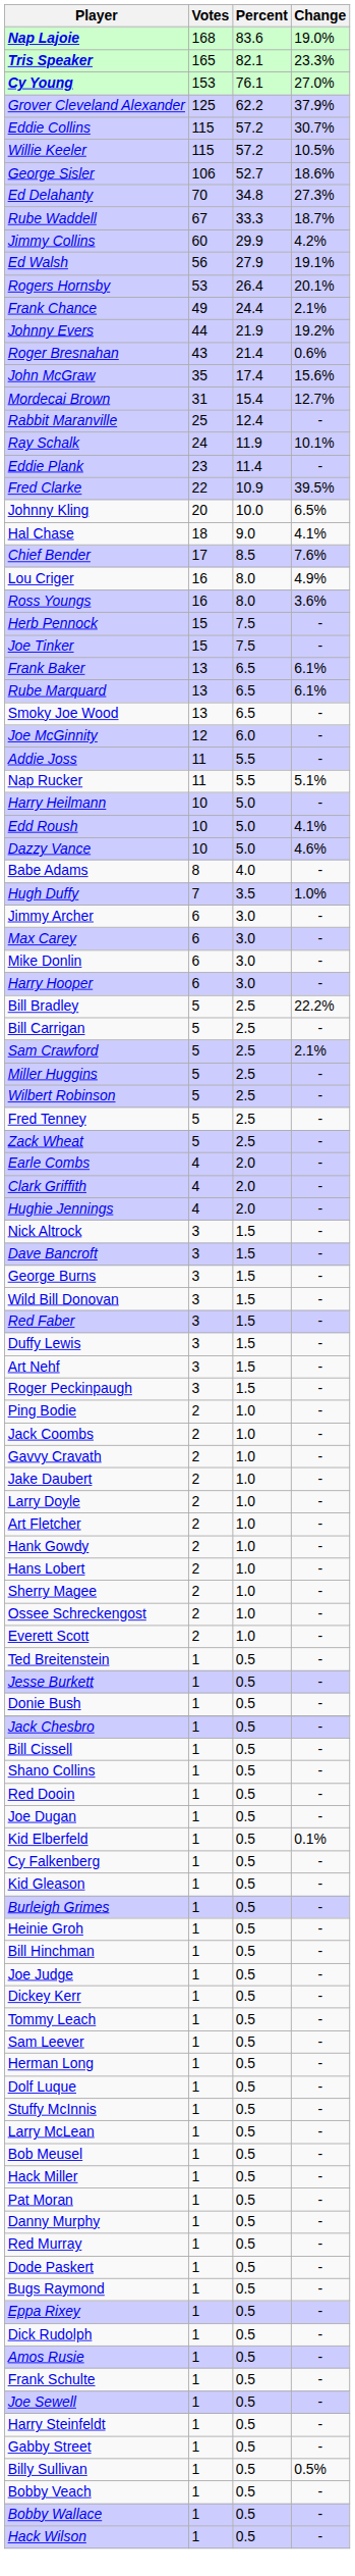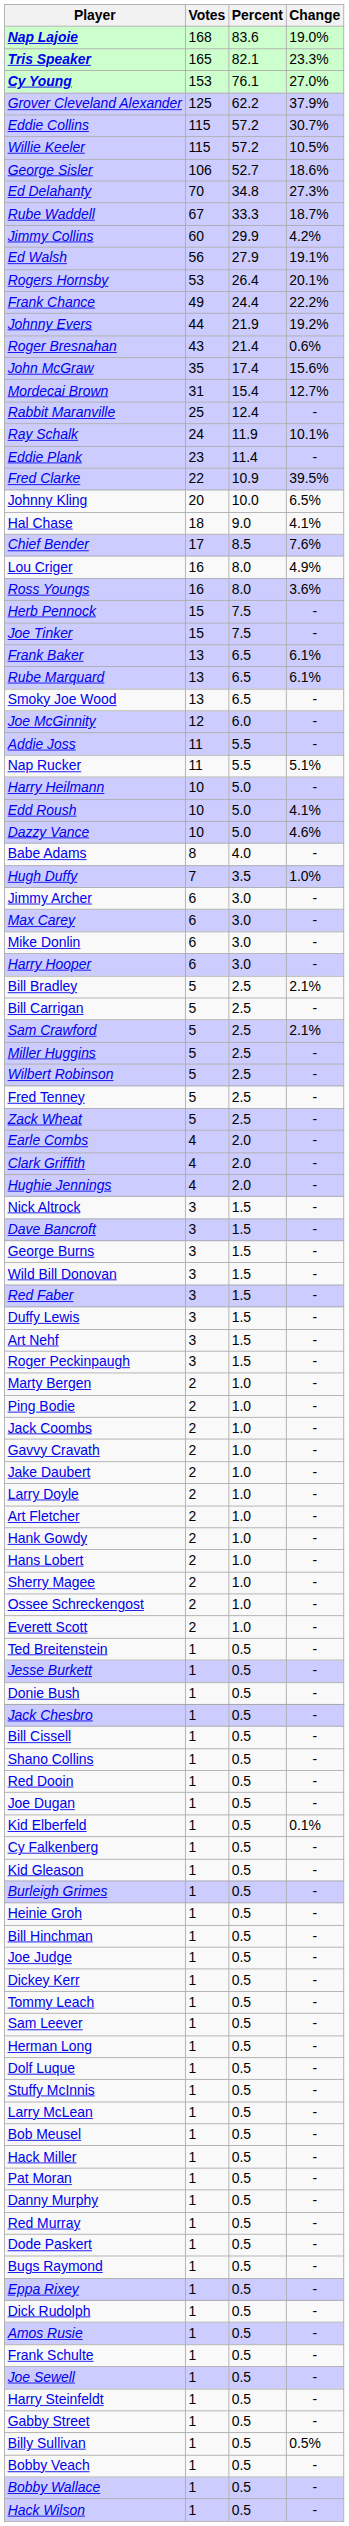Frank Chance | Change: 2.1% -> 22.2%
Bill Bradley | Change: 22.2% -> 2.1%
+ row: Marty Bergen | 2 | 1.0 | -
